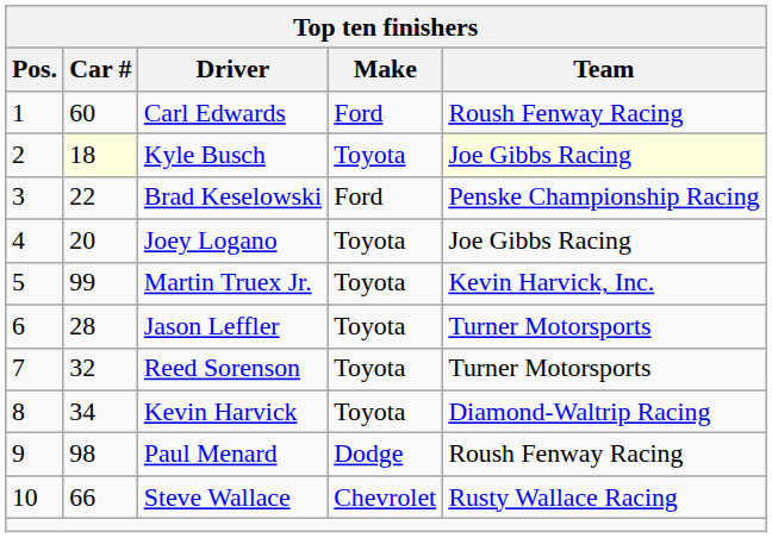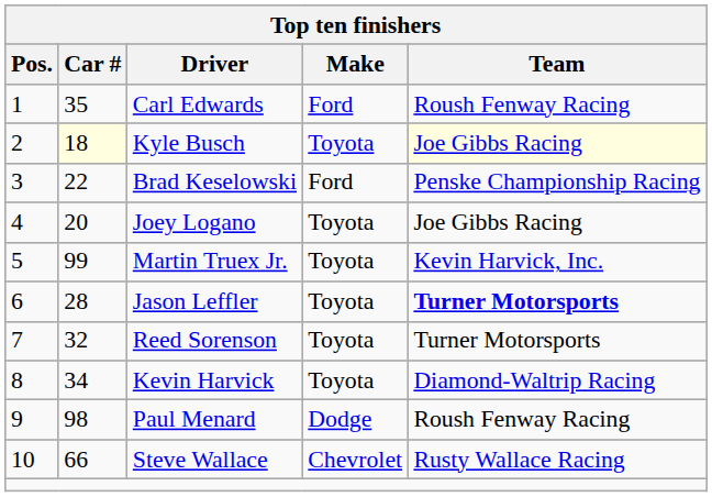Carl Edwards | Car #: 60 -> 35
Jason Leffler | Team: normal -> bold
